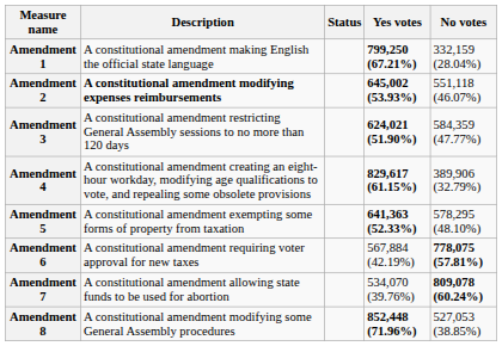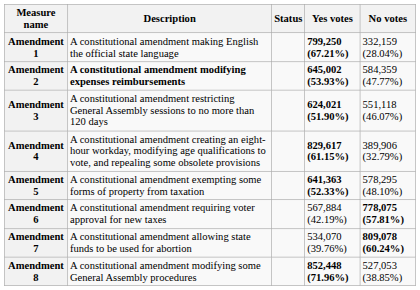Amendment 2 | No votes: 551,118 (46.07%) -> 584,359 (47.77%)
Amendment 3 | No votes: 584,359 (47.77%) -> 551,118 (46.07%)
